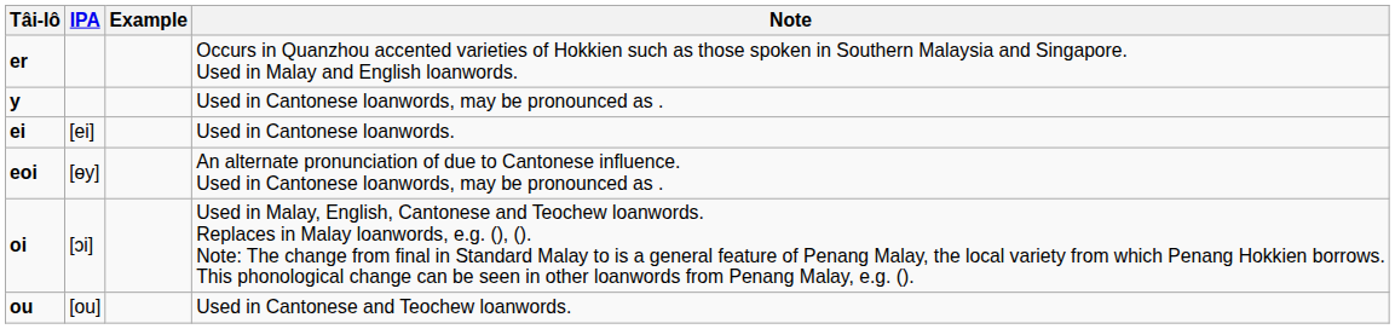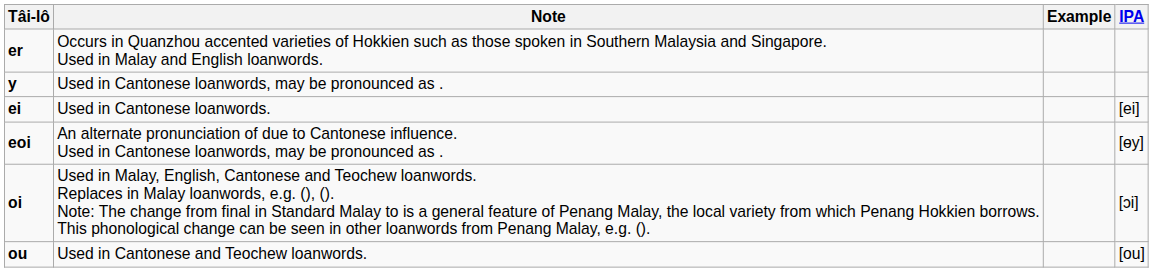columns swapped: IPA <-> Note
